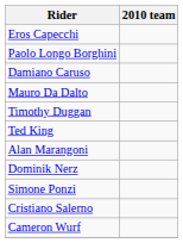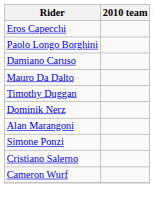- row: Ted King
rows swapped: Alan Marangoni <-> Dominik Nerz
